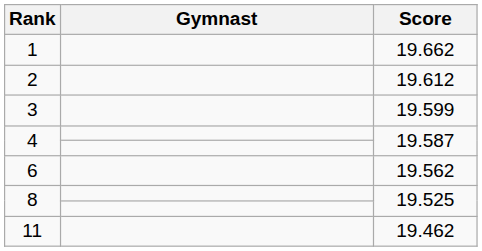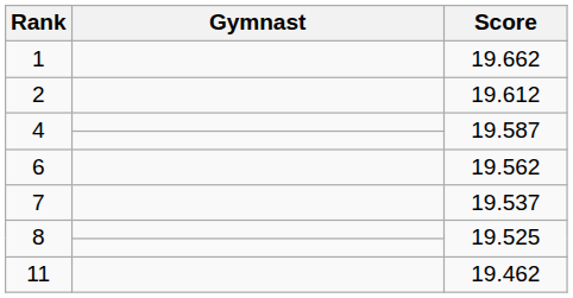- row: 3 | 19.599
+ row: 7 | 19.537
